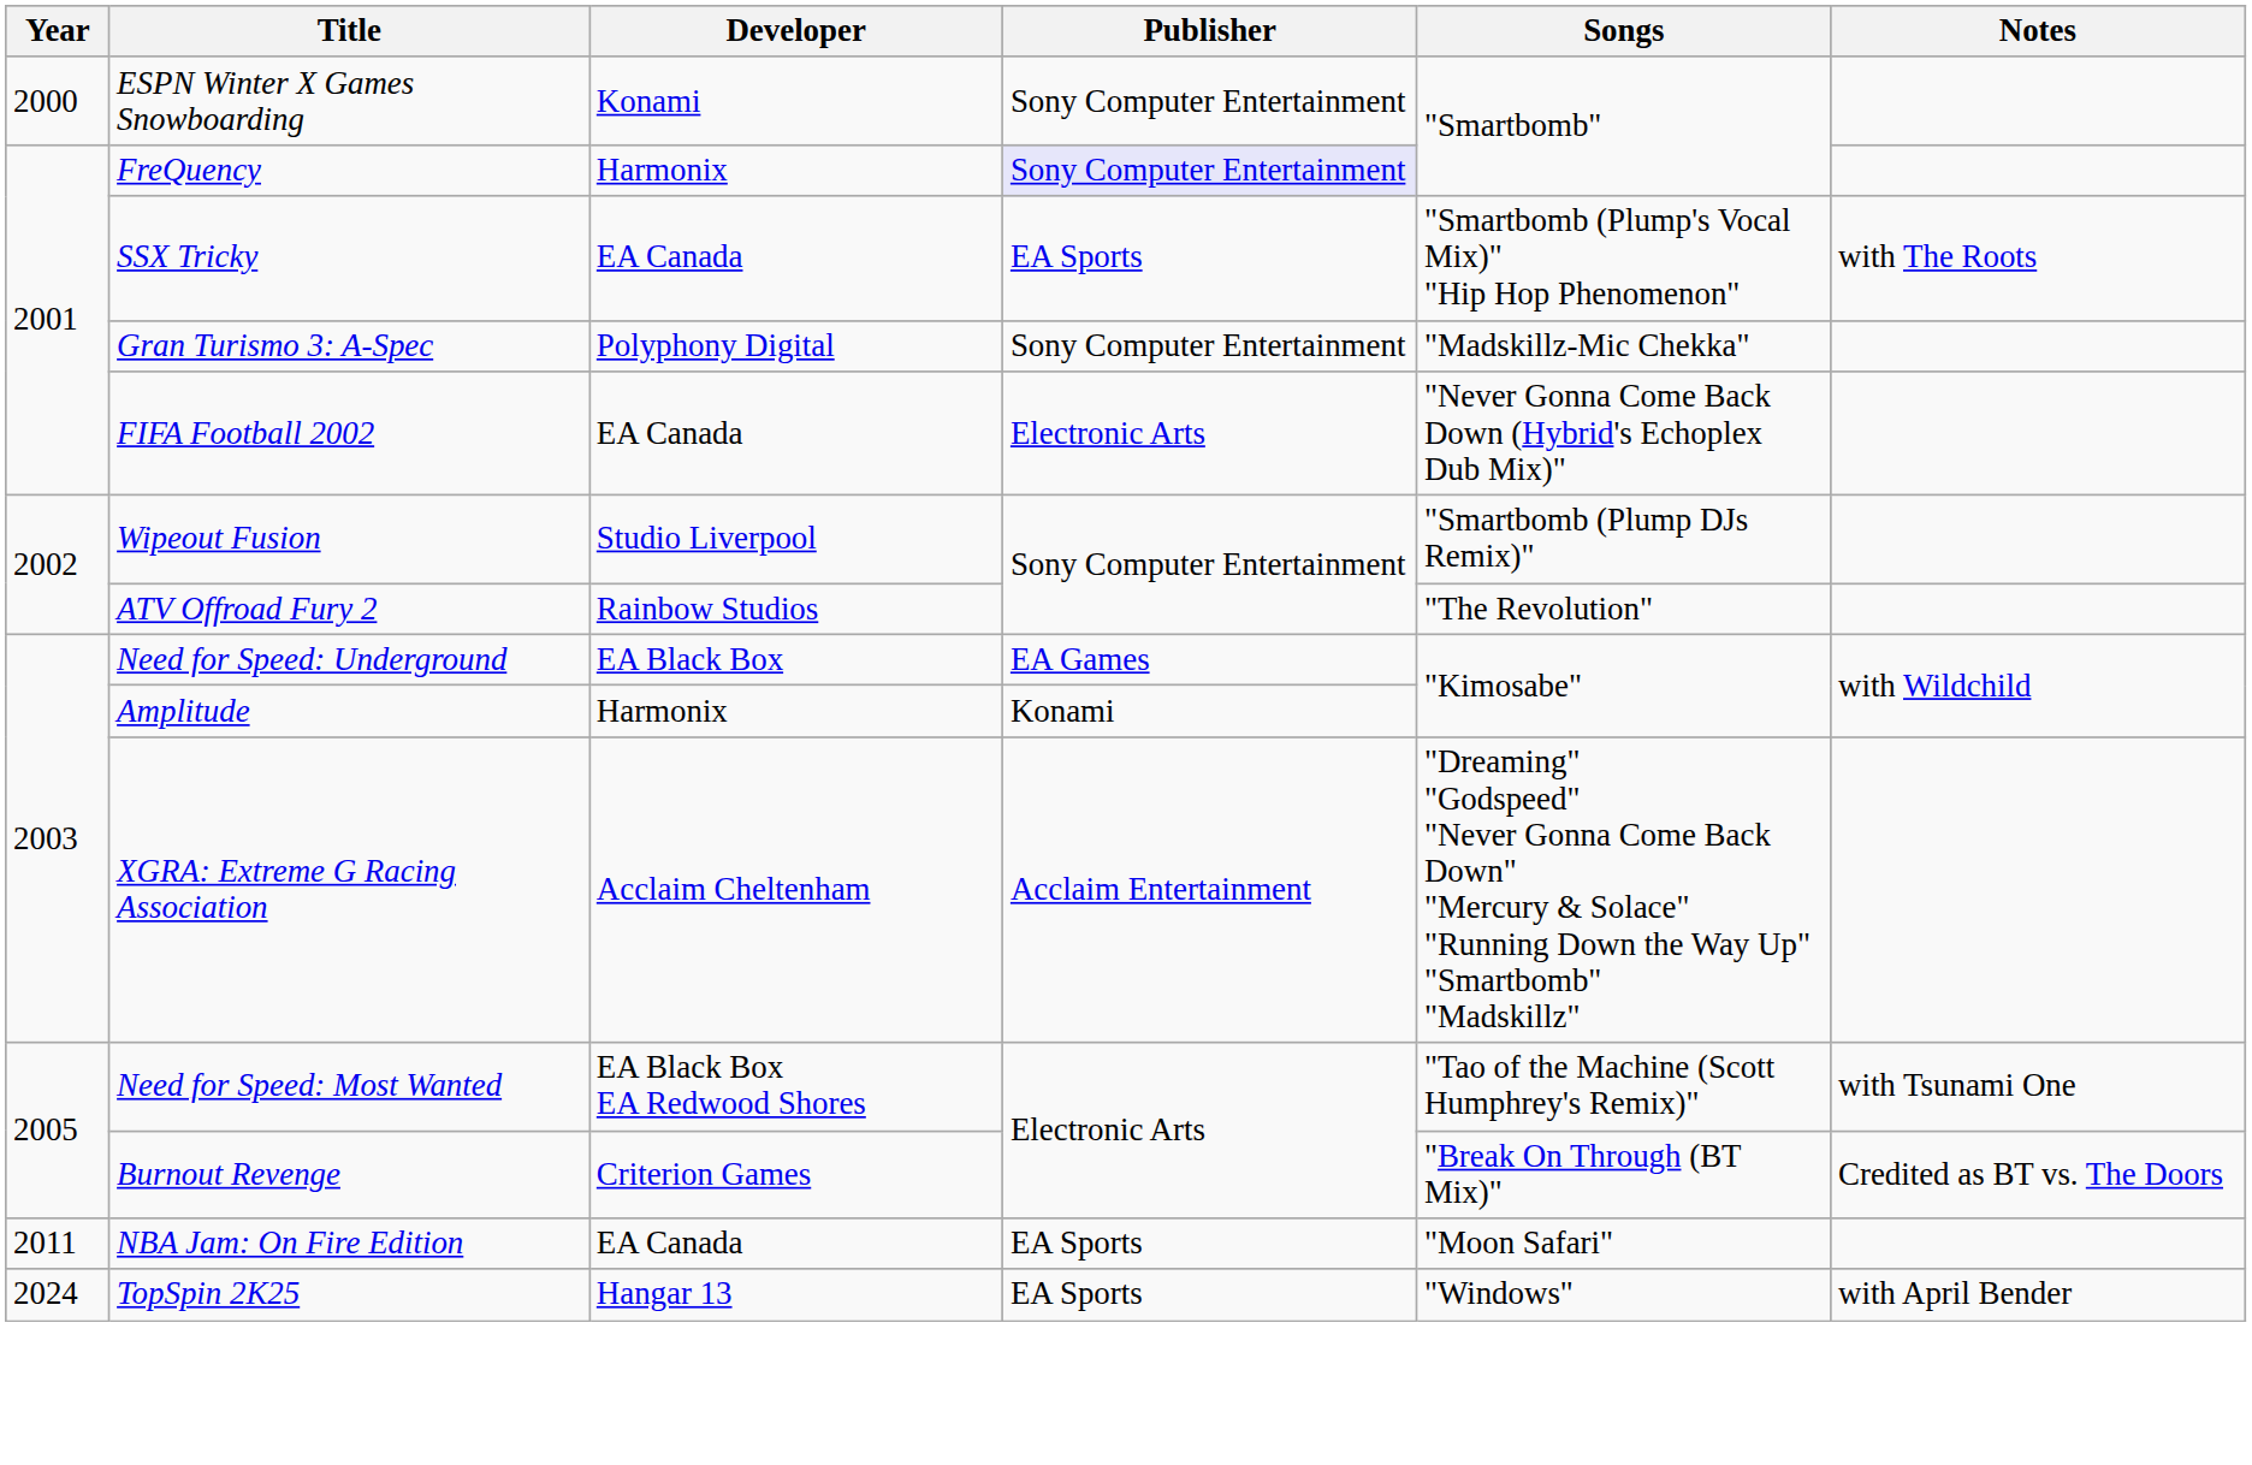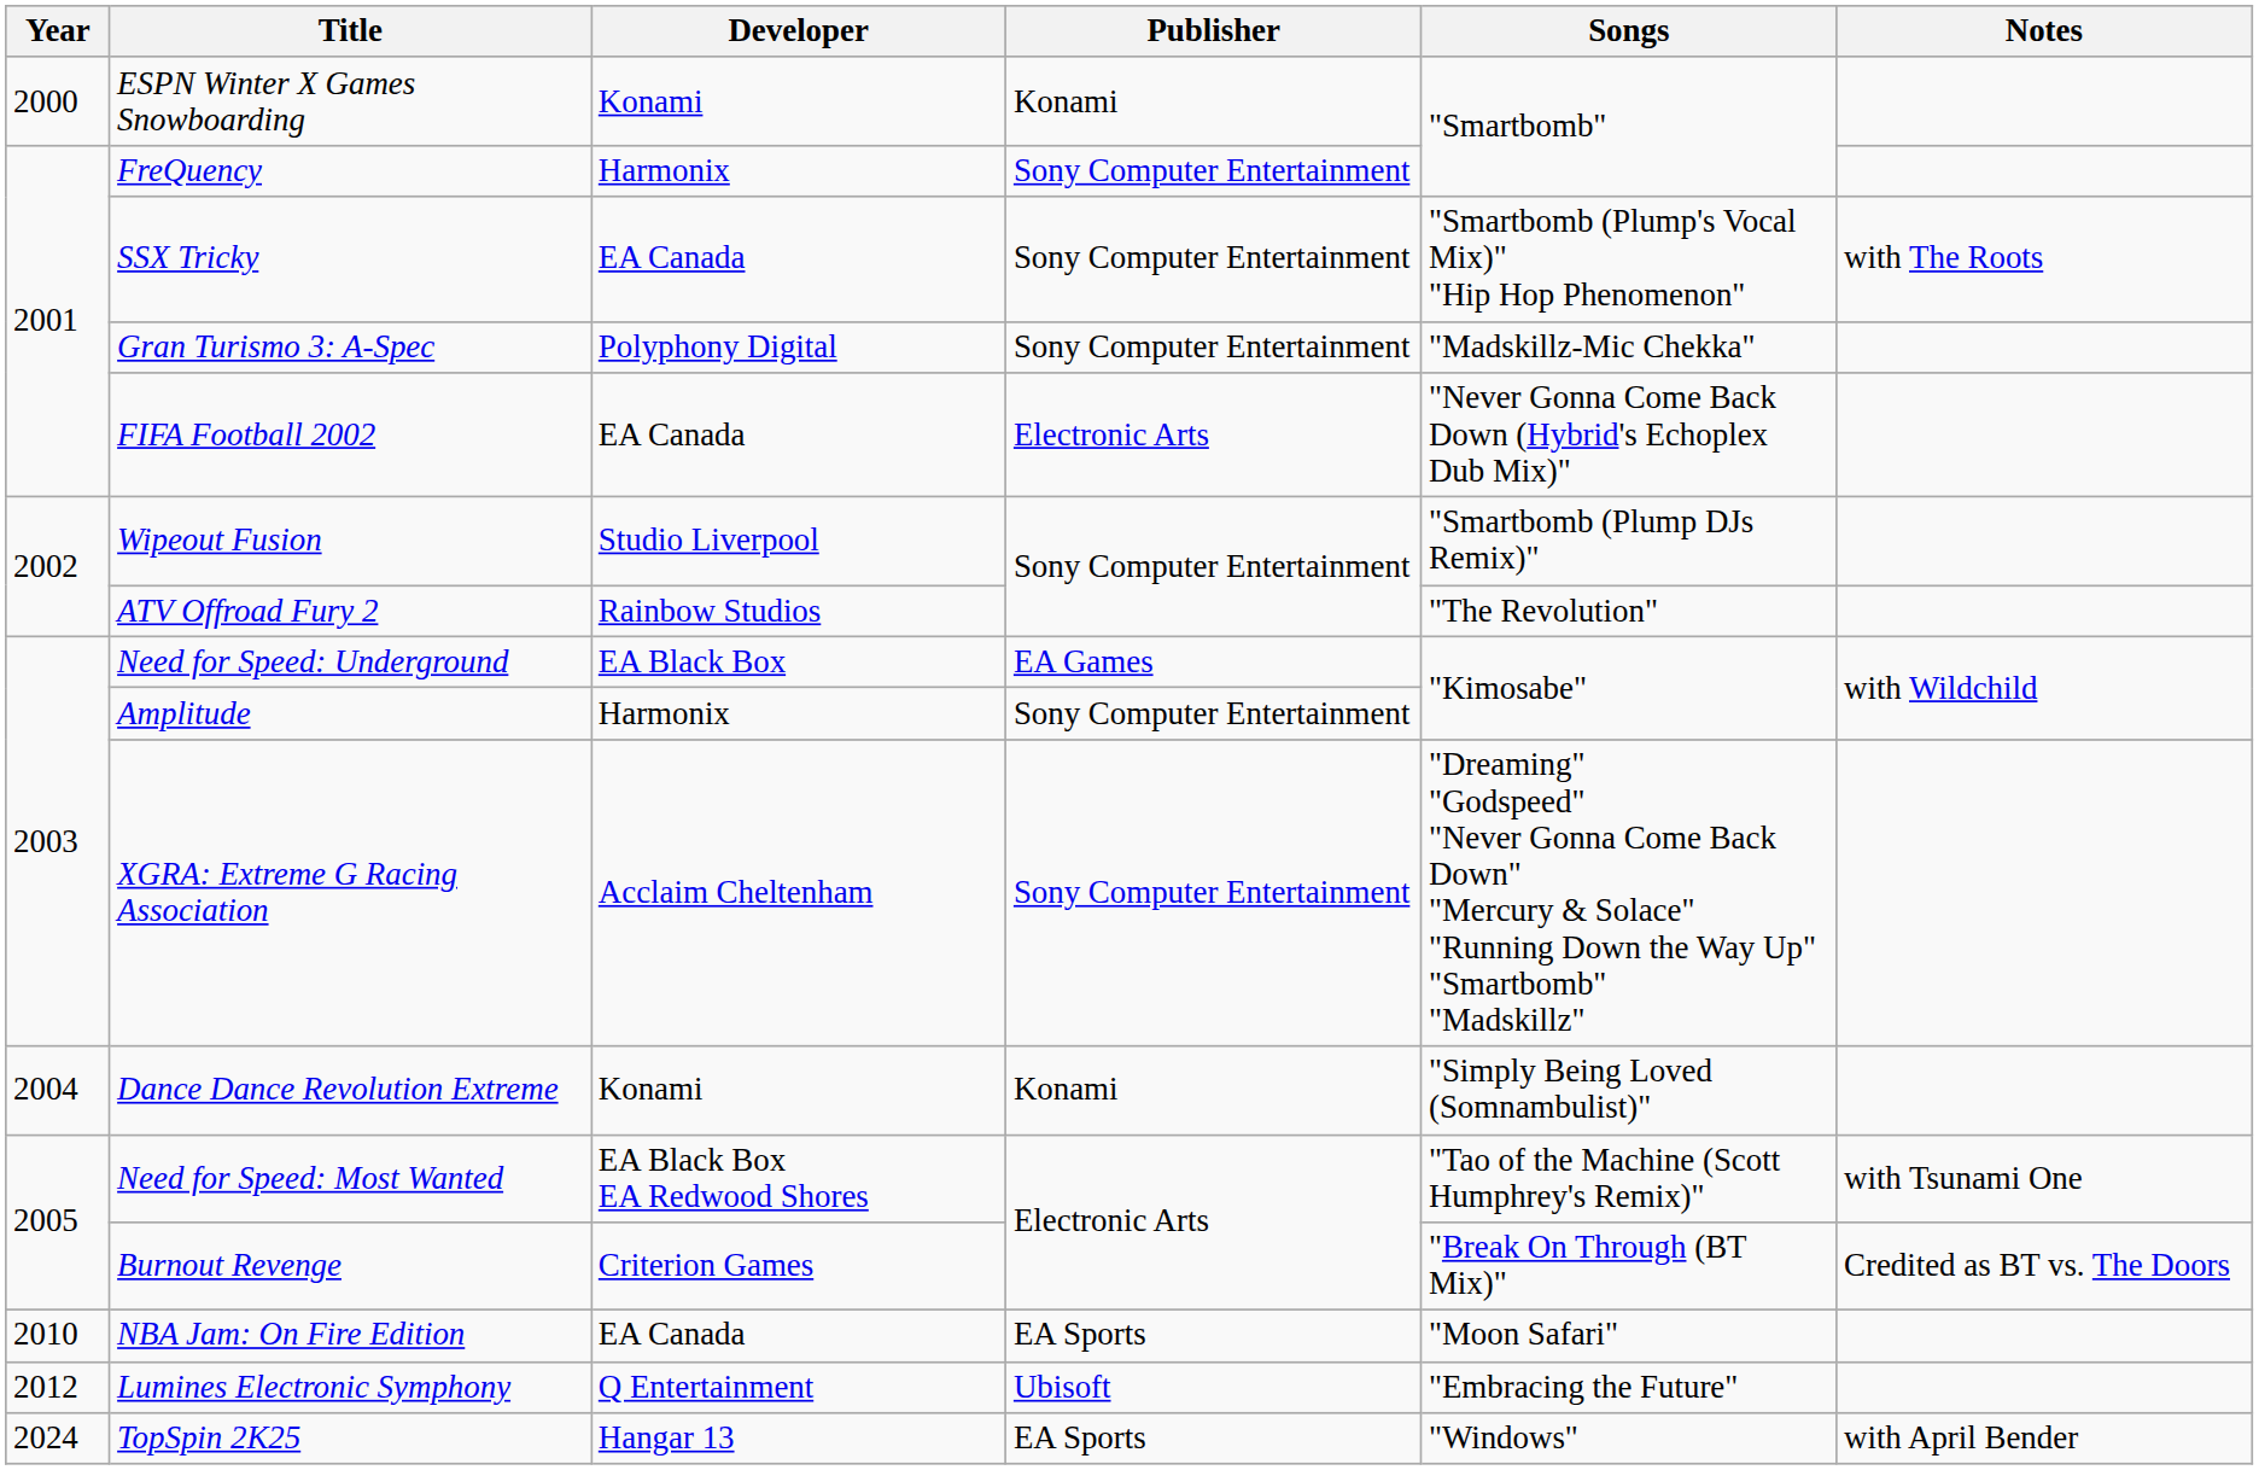ESPN Winter X Games Snowboarding | Publisher: Sony Computer Entertainment -> Konami
FreQuency | Publisher: lavender background -> no background
SSX Tricky | Publisher: EA Sports -> Sony Computer Entertainment
Amplitude | Publisher: Konami -> Sony Computer Entertainment
XGRA: Extreme G Racing Association | Publisher: Acclaim Entertainment -> Sony Computer Entertainment
+ row: 2004 | Dance Dance Revolution Extreme | Konami | Konami | "Simply Being Loved (Somnambulist)"
NBA Jam: On Fire Edition | Year: 2011 -> 2010
+ row: 2012 | Lumines Electronic Symphony | Q Entertainment | Ubisoft | "Embracing the Future"
